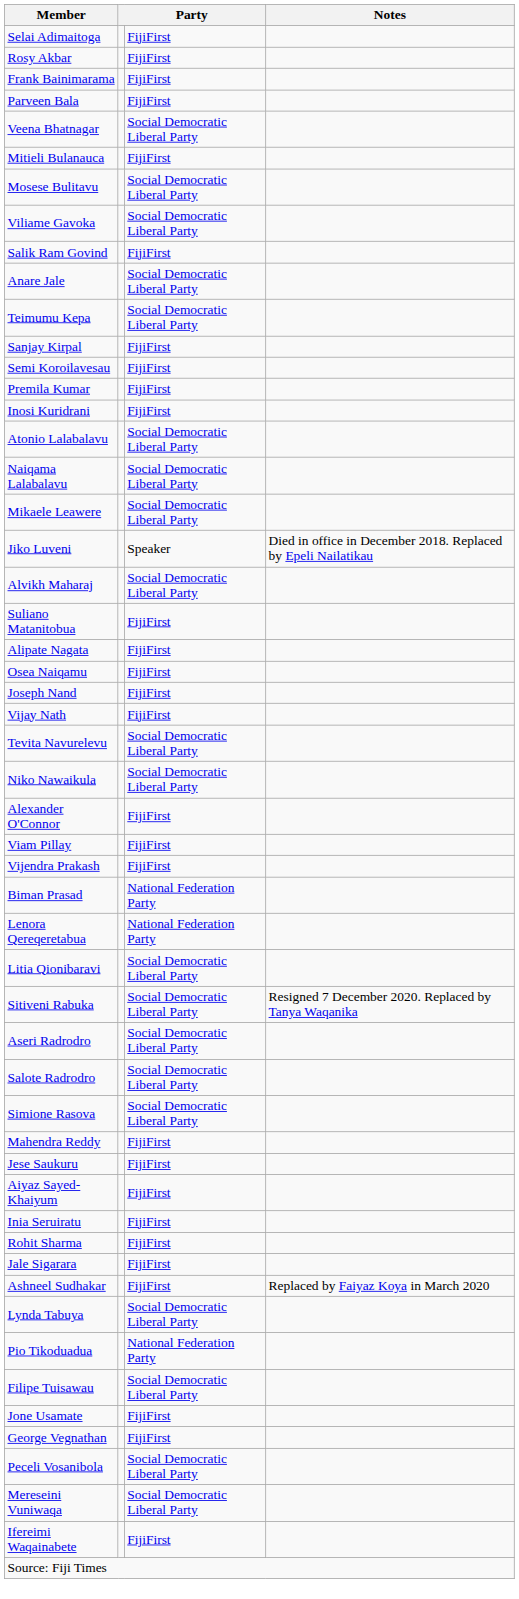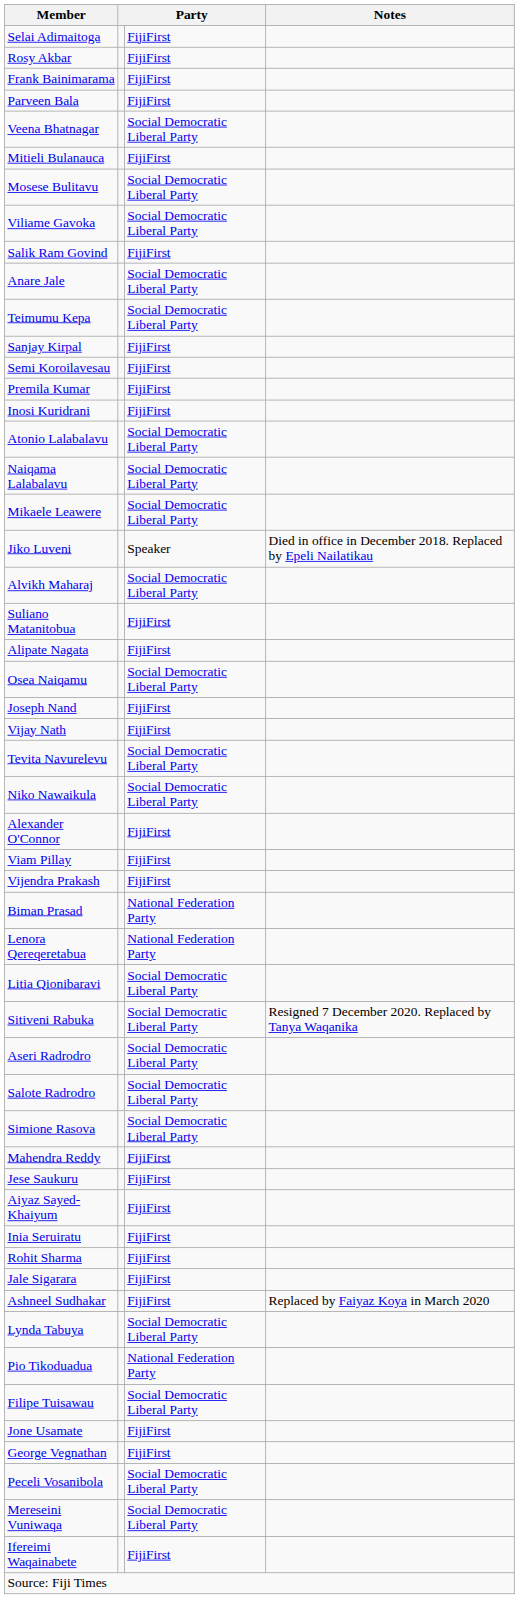Osea Naiqamu | column 3: FijiFirst -> Social Democratic Liberal Party
